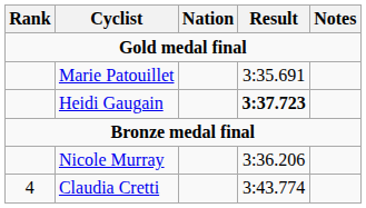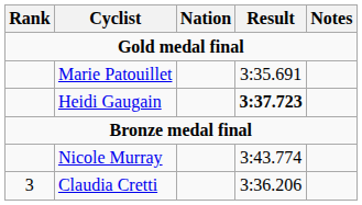Nicole Murray | Result: 3:36.206 -> 3:43.774
Claudia Cretti | Rank: 4 -> 3
Claudia Cretti | Result: 3:43.774 -> 3:36.206
